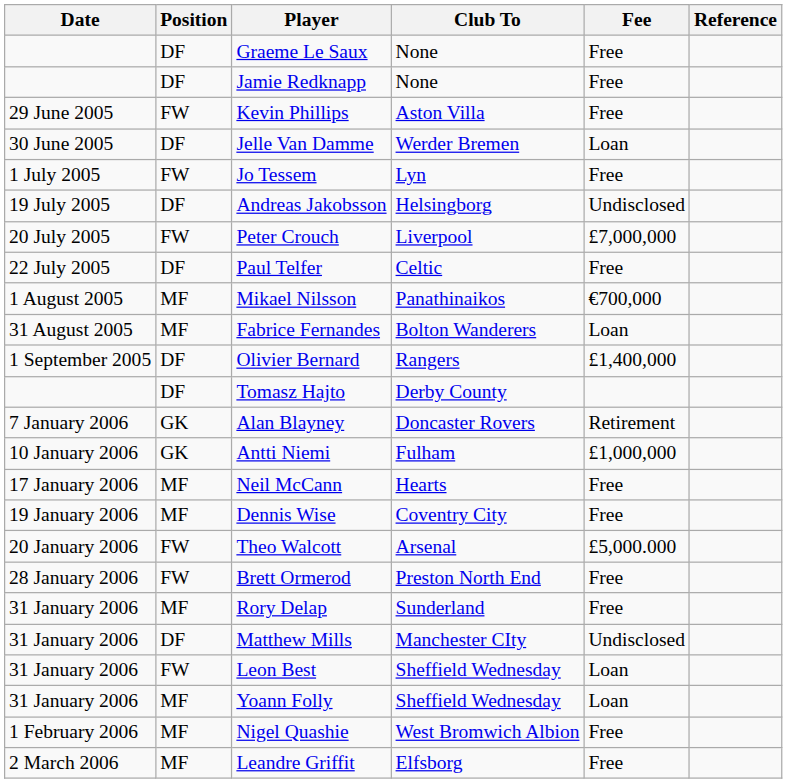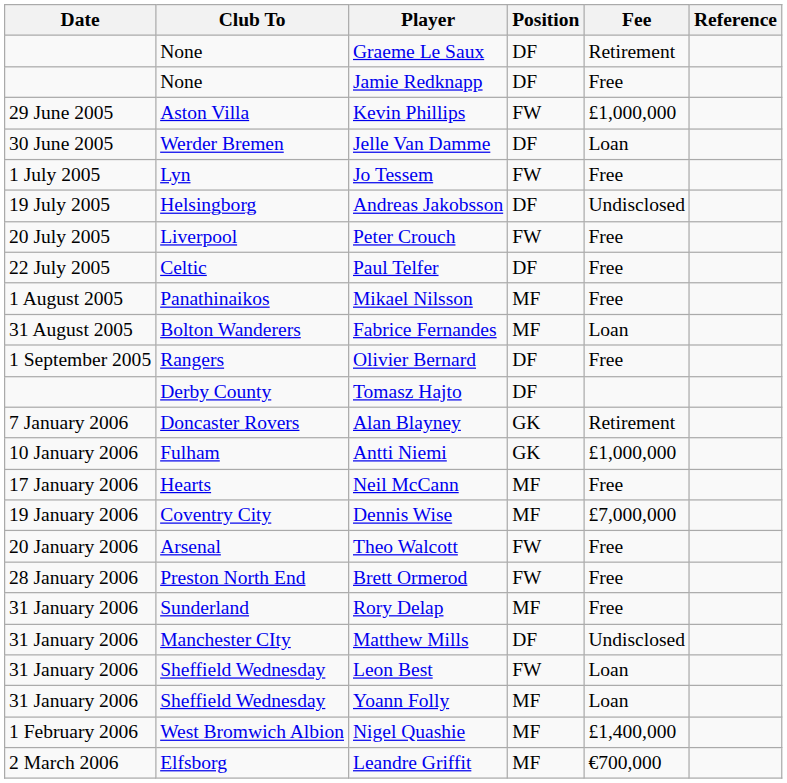columns swapped: Position <-> Club To
Graeme Le Saux | Fee: Free -> Retirement
Kevin Phillips | Fee: Free -> £1,000,000
Peter Crouch | Fee: £7,000,000 -> Free
Mikael Nilsson | Fee: €700,000 -> Free
Olivier Bernard | Fee: £1,400,000 -> Free
Dennis Wise | Fee: Free -> £7,000,000
Theo Walcott | Fee: £5,000.000 -> Free
Nigel Quashie | Fee: Free -> £1,400,000
Leandre Griffit | Fee: Free -> €700,000
